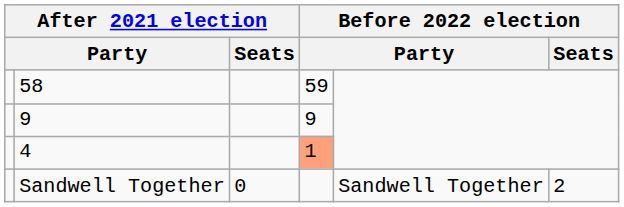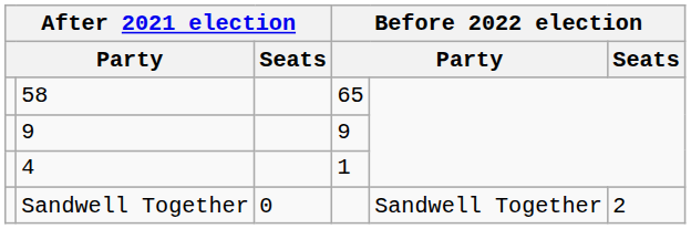58 | column 4: 59 -> 65
4 | column 4: lightsalmon background -> no background
